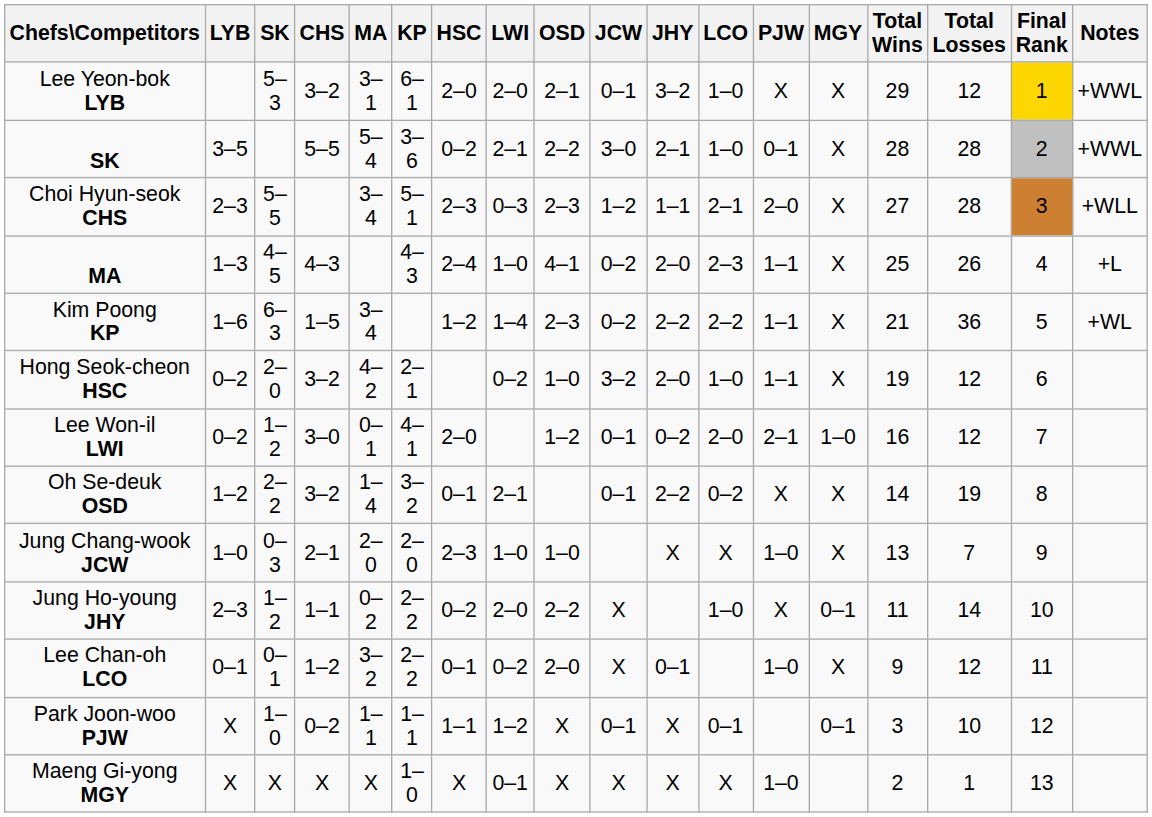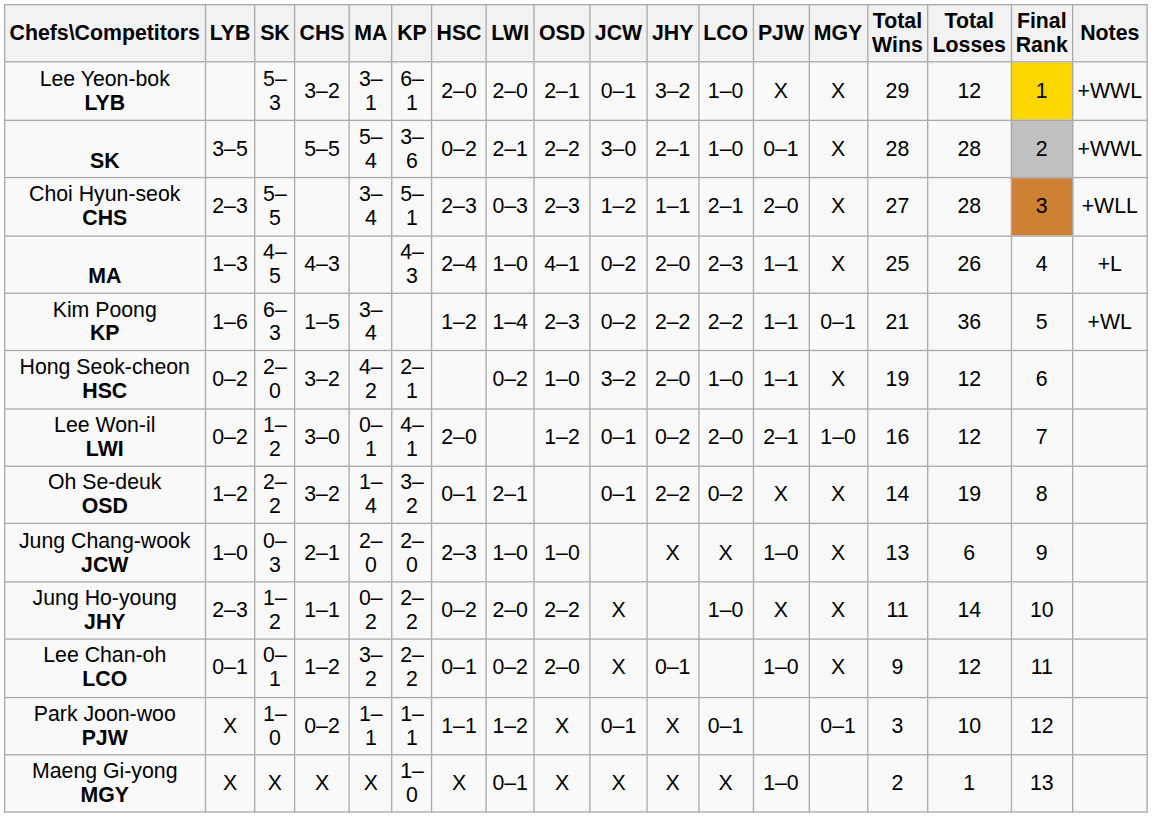Kim Poong KP | MGY: X -> 0–1
Jung Chang-wook JCW | Total Losses: 7 -> 6
Jung Ho-young JHY | MGY: 0–1 -> X
